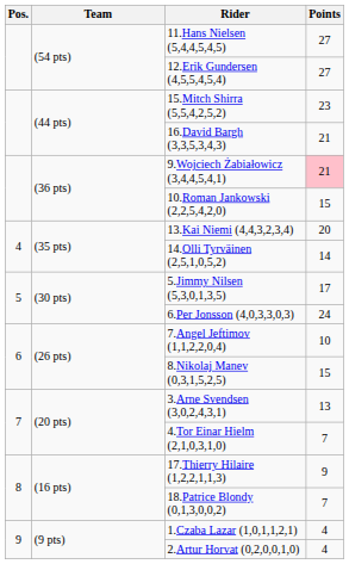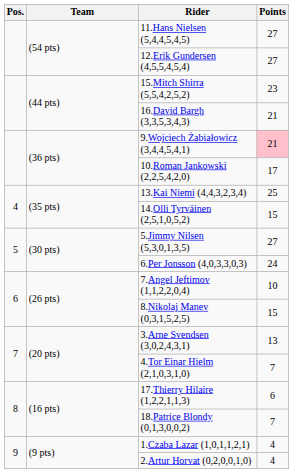10.Roman Jankowski (2,2,5,4,2,0) | Points: 15 -> 17
13.Kai Niemi (4,4,3,2,3,4) | Points: 20 -> 25
14.Olli Tyrväinen (2,5,1,0,5,2) | Points: 14 -> 15
5.Jimmy Nilsen (5,3,0,1,3,5) | Points: 17 -> 27
17.Thierry Hilaire (1,2,2,1,1,3) | Points: 9 -> 6
